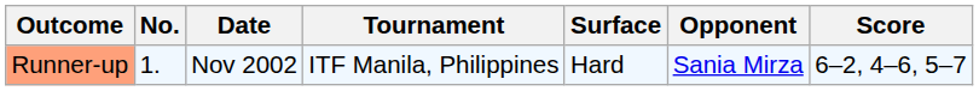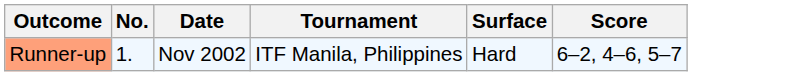- column: Opponent | Sania Mirza
